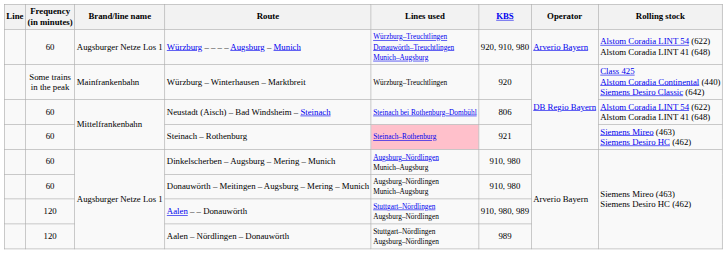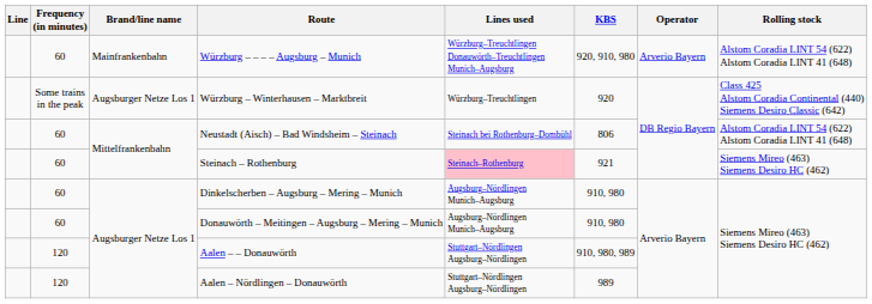Würzburg – – – – Augsburg – Munich | Brand/line name: Augsburger Netze Los 1 -> Mainfrankenbahn
Würzburg – Winterhausen – Marktbreit | Brand/line name: Mainfrankenbahn -> Augsburger Netze Los 1
